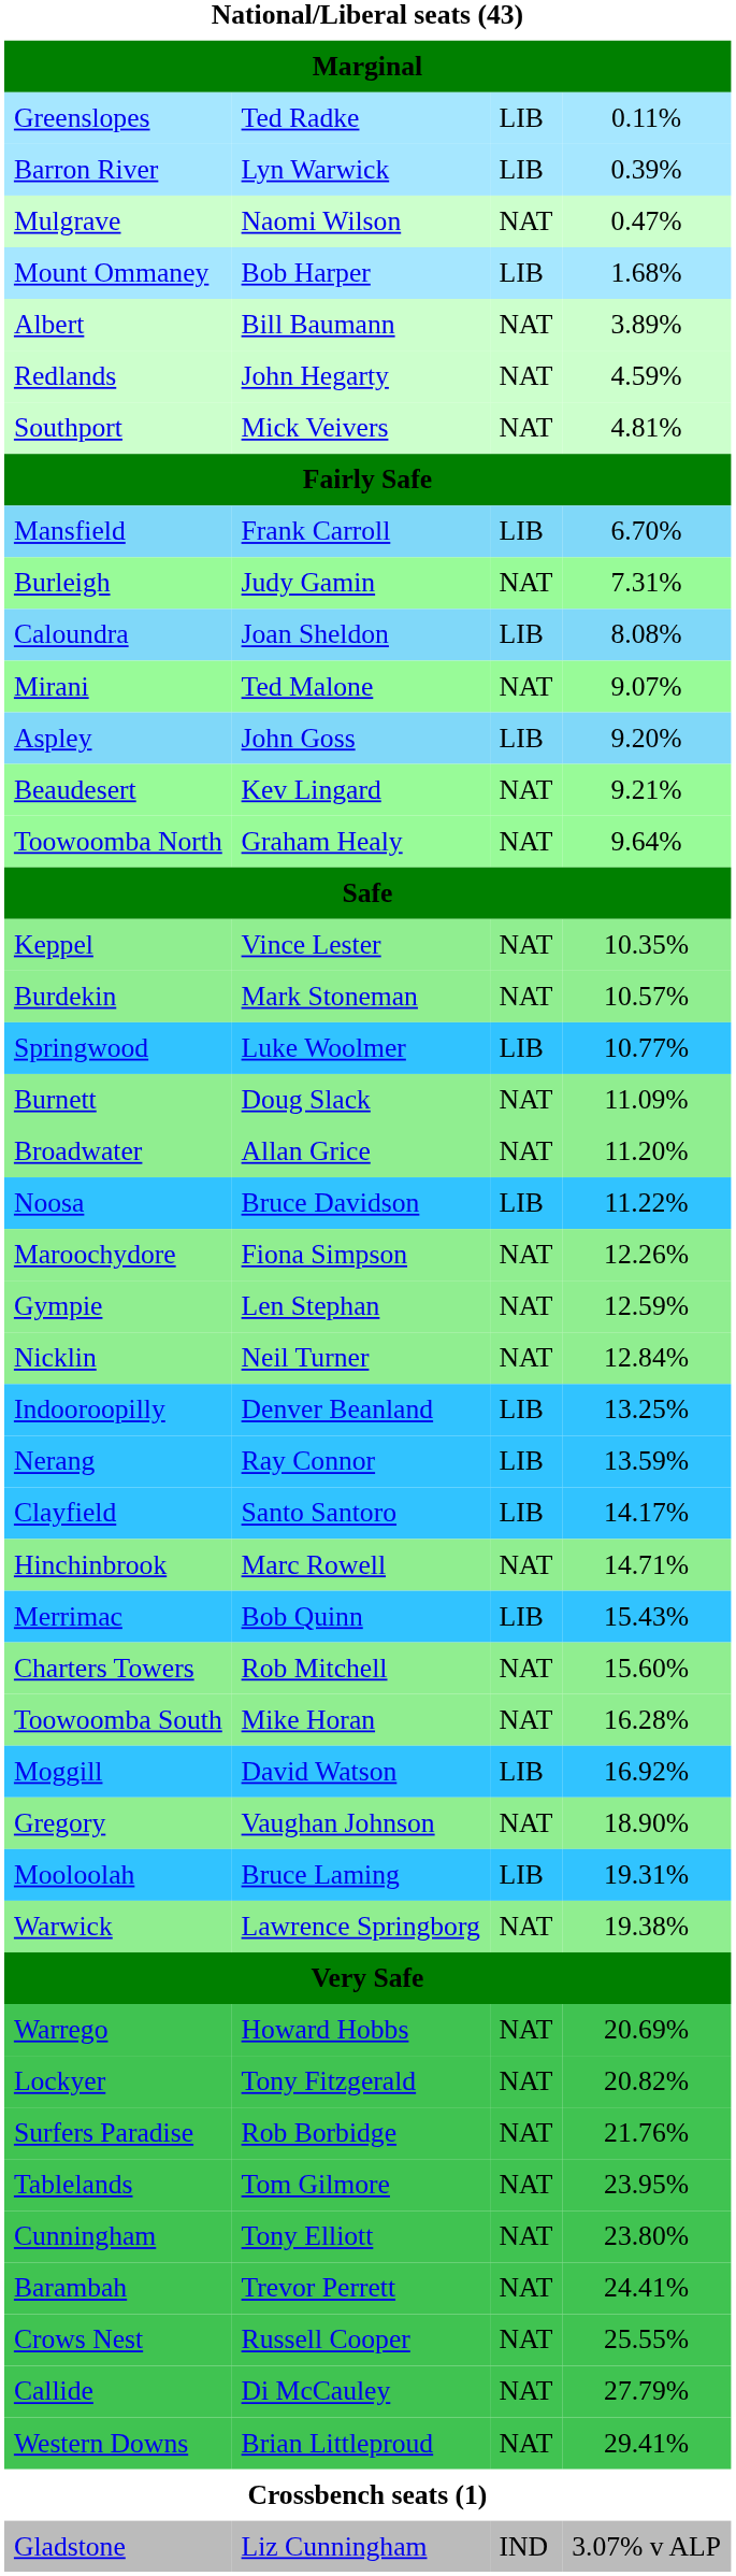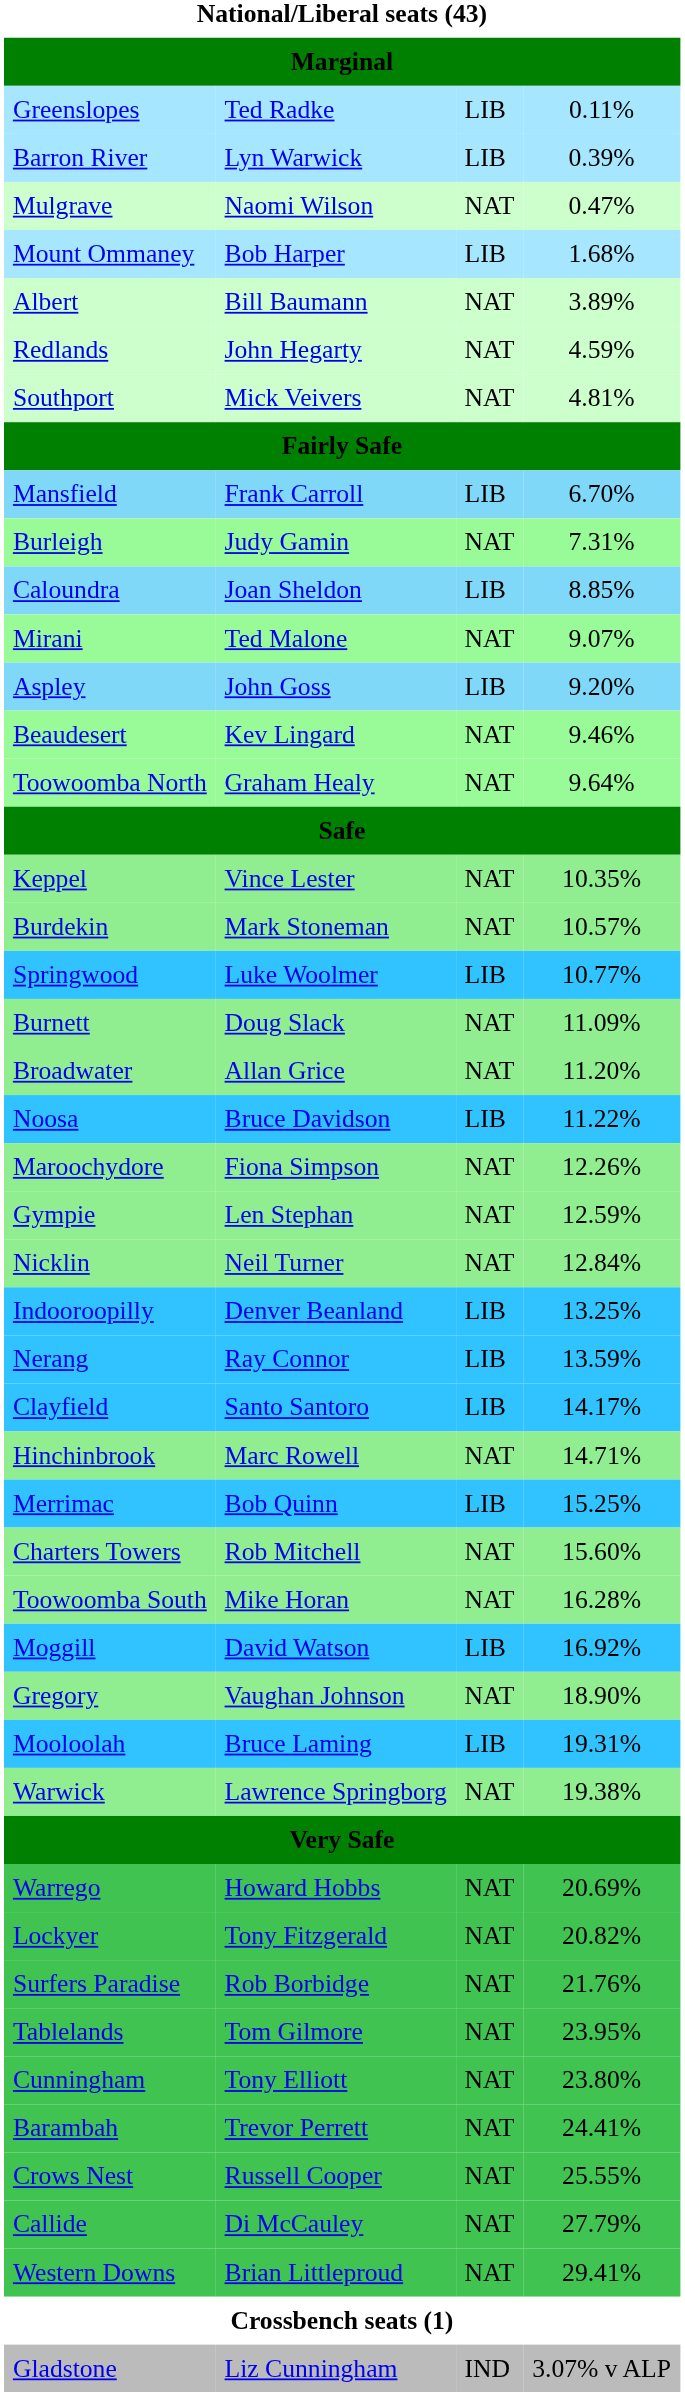Caloundra | column 4: 8.08% -> 8.85%
Beaudesert | column 4: 9.21% -> 9.46%
Merrimac | column 4: 15.43% -> 15.25%
